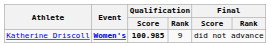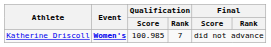Katherine Driscoll | Qualification / Score: bold -> normal
Katherine Driscoll | Qualification / Rank: 9 -> 7
